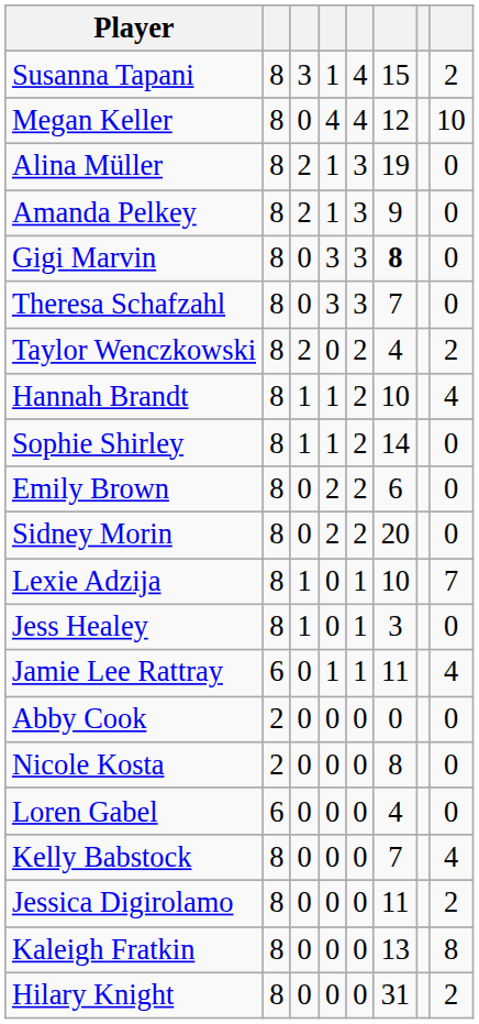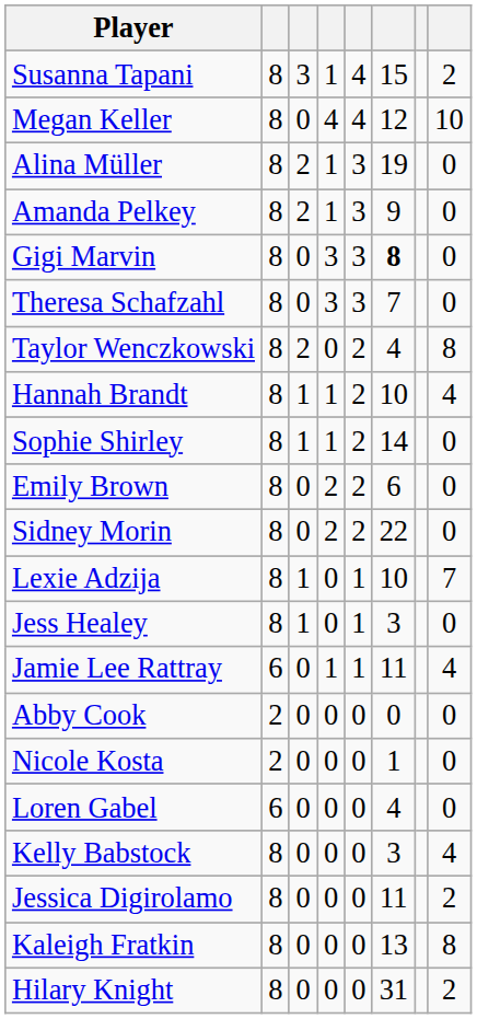Taylor Wenczkowski | column 8: 2 -> 8
Sidney Morin | column 6: 20 -> 22
Nicole Kosta | column 6: 8 -> 1
Kelly Babstock | column 6: 7 -> 3
